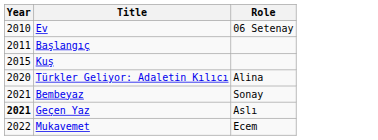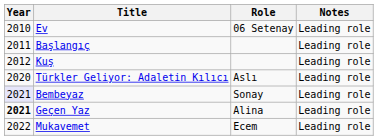+ column: Notes | Leading role | Leading role | Leading role | Leading role | Leading role | Leading role | Leading role
Kuş | Year: 2015 -> 2012
Türkler Geliyor: Adaletin Kılıcı | Role: Alina -> Aslı
Bembeyaz | Year: no background -> lavender background
Geçen Yaz | Role: Aslı -> Alina
